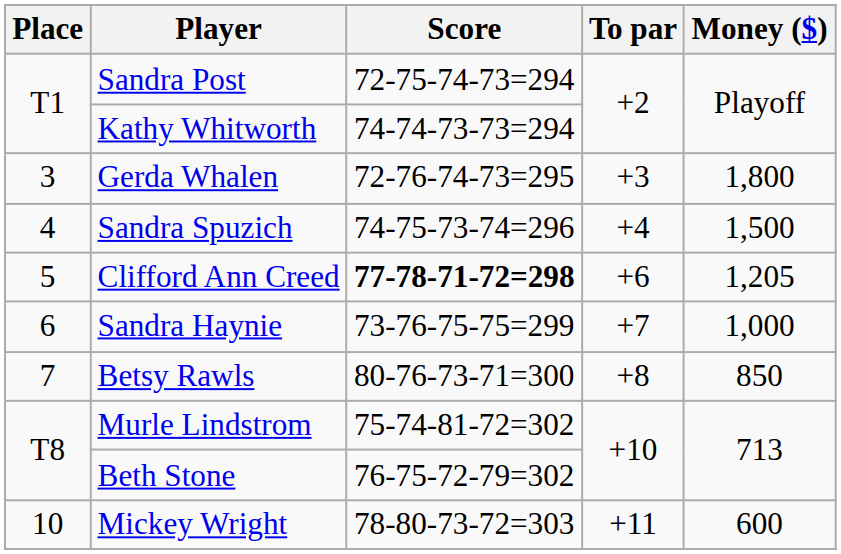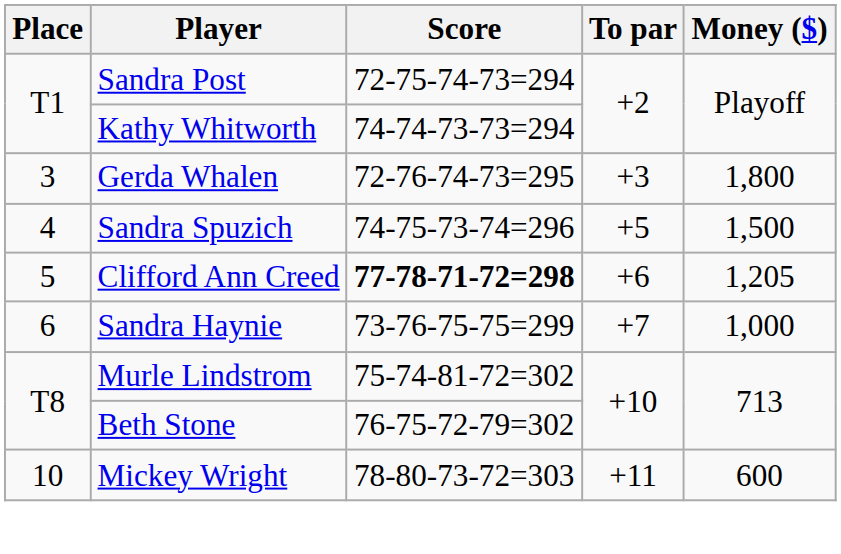Sandra Spuzich | To par: +4 -> +5
- row: 7 | Betsy Rawls | 80-76-73-71=300 | +8 | 850
